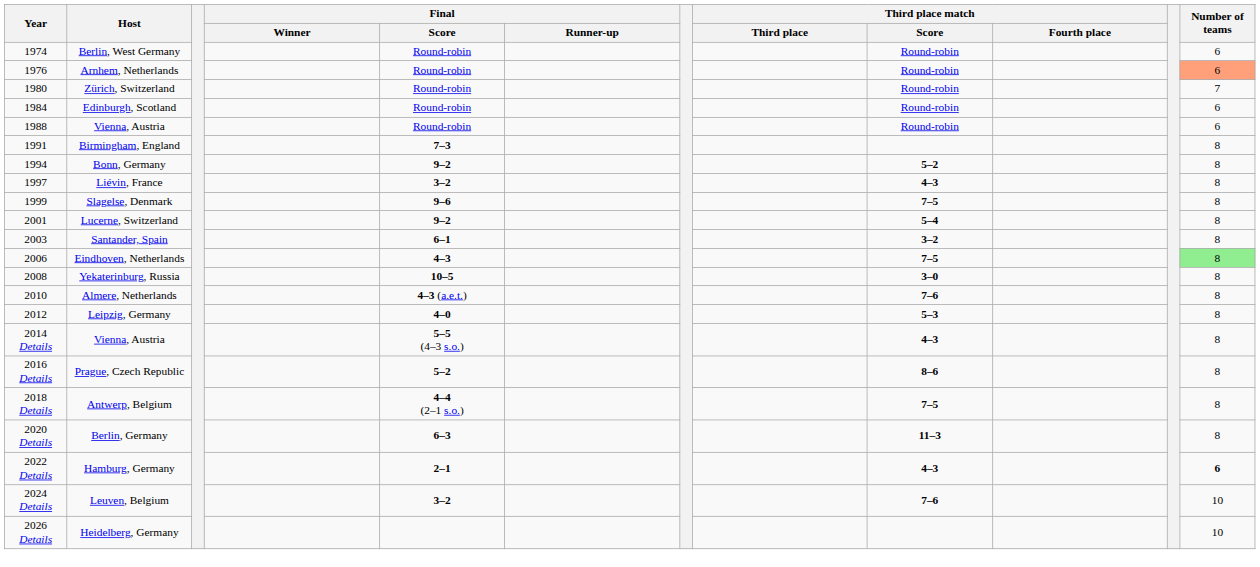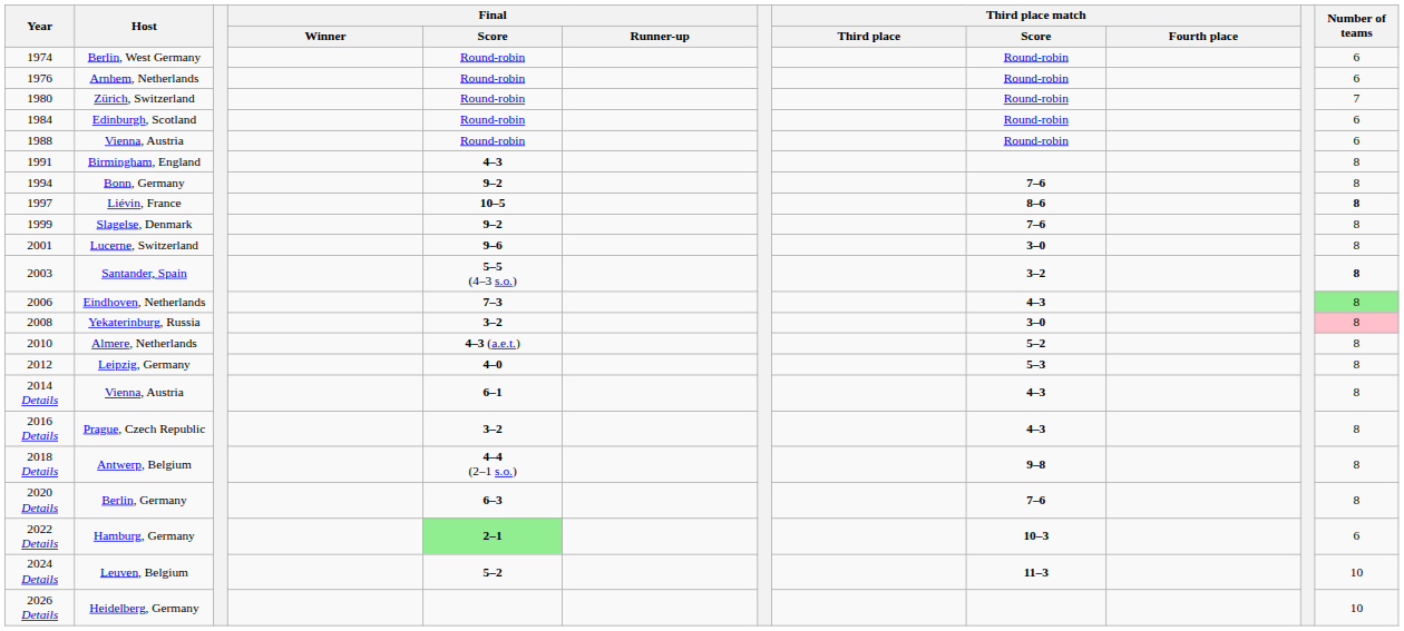Arnhem, Netherlands | Number of teams: lightsalmon background -> no background
Birmingham, England | Final / Score: 7–3 -> 4–3
Bonn, Germany | Third place match / Score: 5–2 -> 7–6
Liévin, France | Final / Score: 3–2 -> 10–5
Liévin, France | Third place match / Score: 4–3 -> 8–6
Liévin, France | Number of teams: normal -> bold
Slagelse, Denmark | Final / Score: 9–6 -> 9–2
Slagelse, Denmark | Third place match / Score: 7–5 -> 7–6
Lucerne, Switzerland | Final / Score: 9–2 -> 9–6
Lucerne, Switzerland | Third place match / Score: 5–4 -> 3–0
Santander, Spain | Final / Score: 6–1 -> 5–5 (4–3 s.o.)
Santander, Spain | Number of teams: normal -> bold
Eindhoven, Netherlands | Final / Score: 4–3 -> 7–3
Eindhoven, Netherlands | Third place match / Score: 7–5 -> 4–3
Yekaterinburg, Russia | Final / Score: 10–5 -> 3–2
Yekaterinburg, Russia | Number of teams: no background -> pink background
Almere, Netherlands | Third place match / Score: 7–6 -> 5–2
2014 Details / Vienna, Austria | Final / Score: 5–5 (4–3 s.o.) -> 6–1
Prague, Czech Republic | Final / Score: 5–2 -> 3–2
Prague, Czech Republic | Third place match / Score: 8–6 -> 4–3
Antwerp, Belgium | Third place match / Score: 7–5 -> 9–8
Berlin, Germany | Third place match / Score: 11–3 -> 7–6
Hamburg, Germany | Final / Score: no background -> lightgreen background
Hamburg, Germany | Third place match / Score: 4–3 -> 10–3
Hamburg, Germany | Number of teams: bold -> normal
Leuven, Belgium | Final / Score: 3–2 -> 5–2
Leuven, Belgium | Third place match / Score: 7–6 -> 11–3
